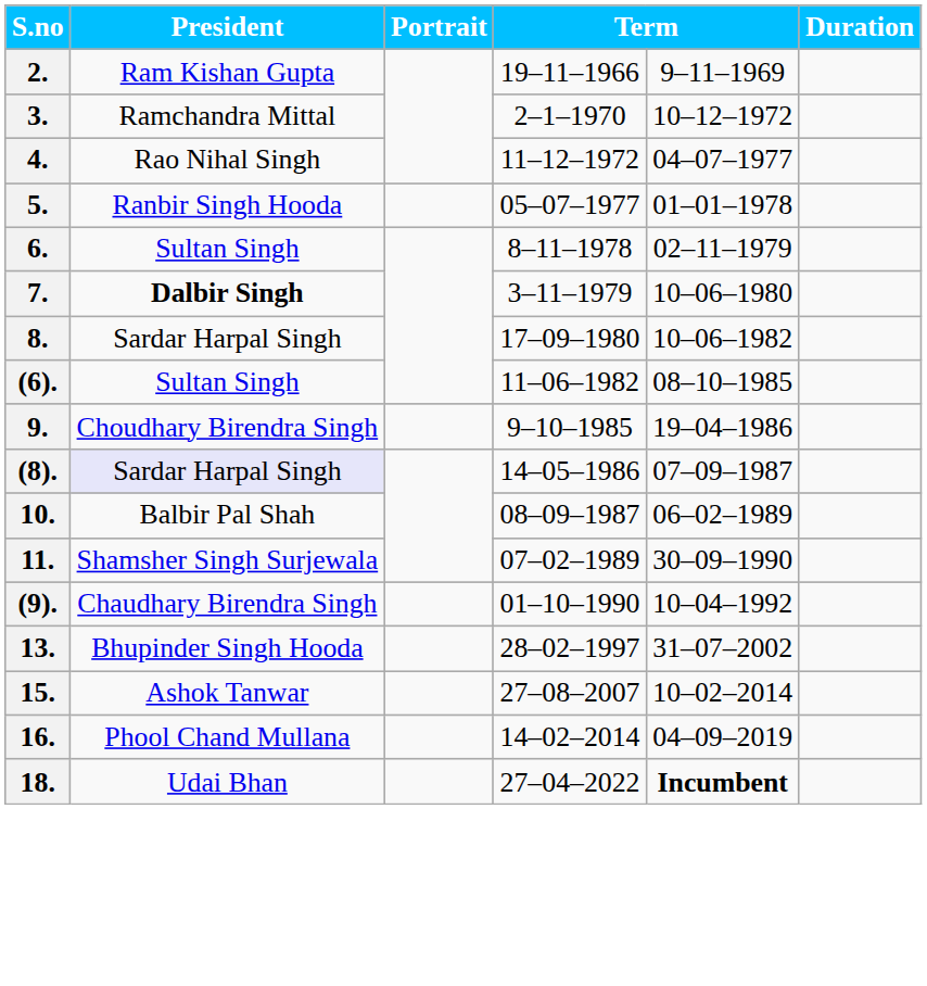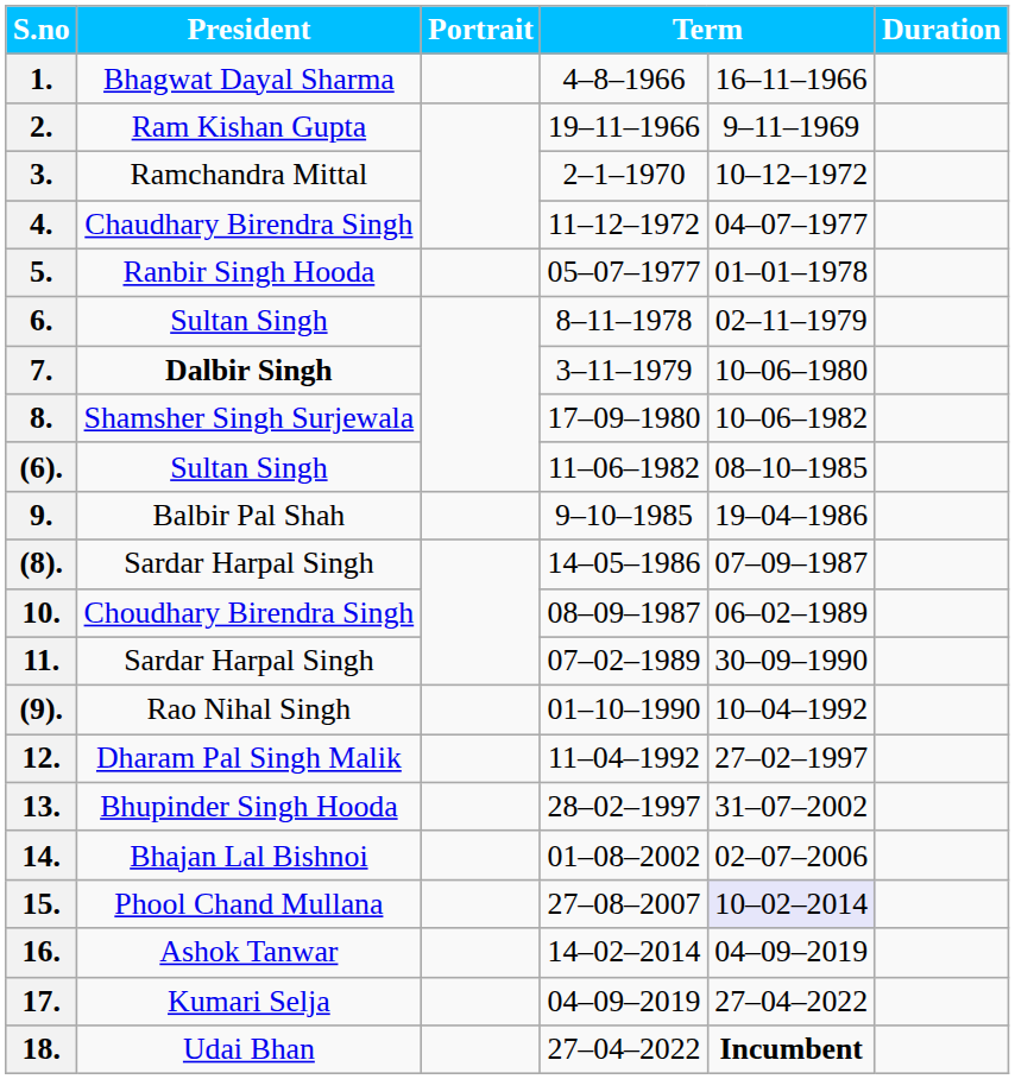+ row: 1. | Bhagwat Dayal Sharma | 4–8–1966 | 16–11–1966
4. | President: Rao Nihal Singh -> Chaudhary Birendra Singh
8. | President: Sardar Harpal Singh -> Shamsher Singh Surjewala
9. | President: Choudhary Birendra Singh -> Balbir Pal Shah
(8). | President: lavender background -> no background
10. | President: Balbir Pal Shah -> Choudhary Birendra Singh
11. | President: Shamsher Singh Surjewala -> Sardar Harpal Singh
(9). | President: Chaudhary Birendra Singh -> Rao Nihal Singh
+ row: 12. | Dharam Pal Singh Malik | 11–04–1992 | 27–02–1997
+ row: 14. | Bhajan Lal Bishnoi | 01–08–2002 | 02–07–2006
15. | President: Ashok Tanwar -> Phool Chand Mullana
15. | column 5: no background -> lavender background
16. | President: Phool Chand Mullana -> Ashok Tanwar
+ row: 17. | Kumari Selja | 04–09–2019 | 27–04–2022
